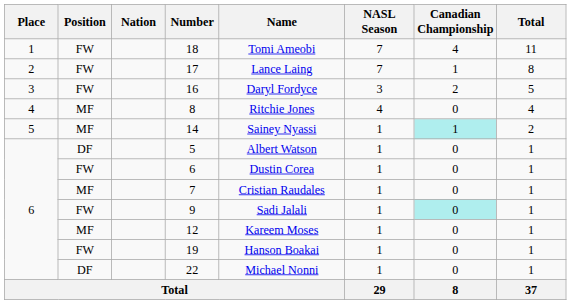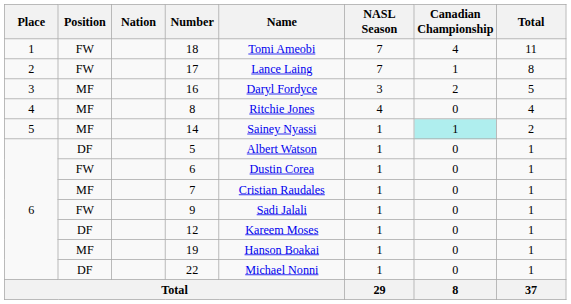16 | Position: FW -> MF
9 | Canadian Championship: paleturquoise background -> no background
12 | Position: MF -> DF
19 | Position: FW -> MF
